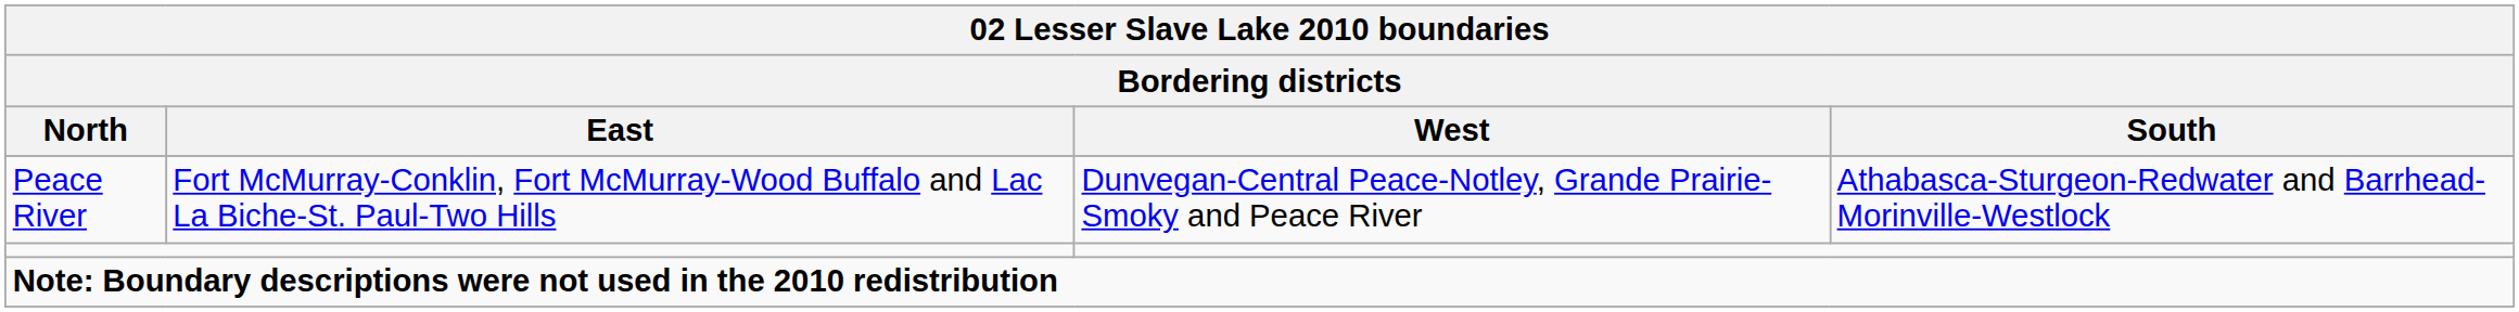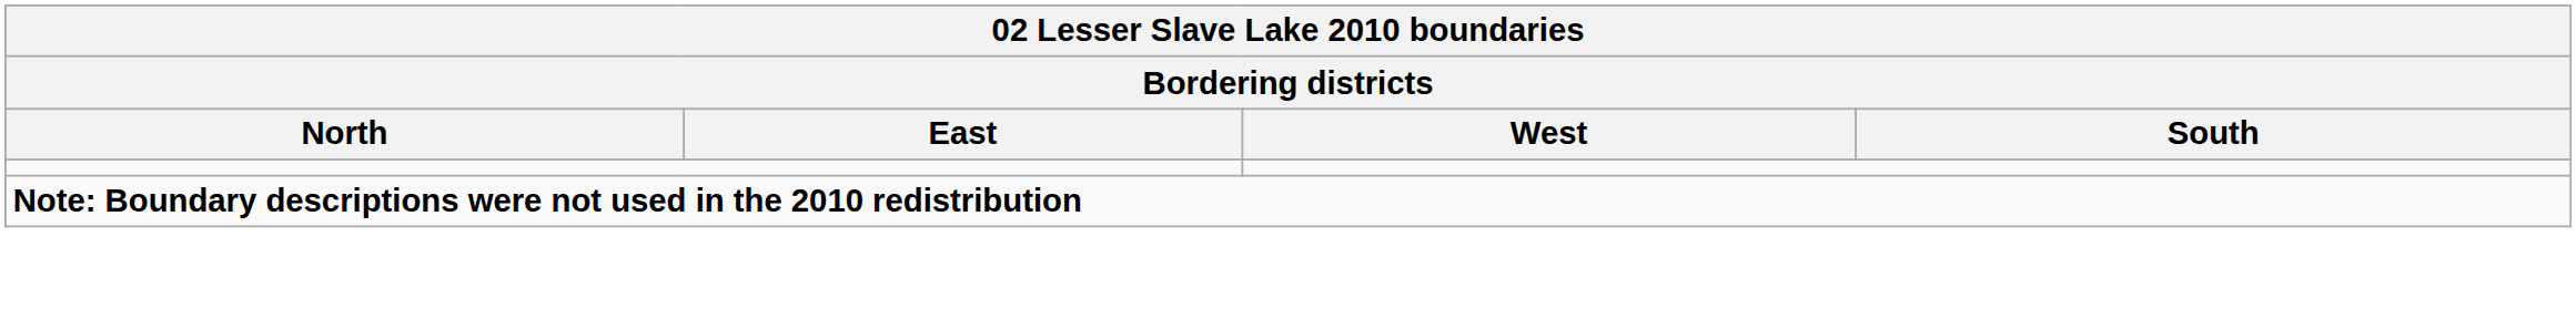- row: Peace River | Fort McMurray-Conklin, Fort McMurray-Wood Buffalo and Lac La Biche-St. Paul-Two Hills | Dunvegan-Central Peace-Notley, Grande Prairie-Smoky and Peace River | Athabasca-Sturgeon-Redwater and Barrhead-Morinville-Westlock
